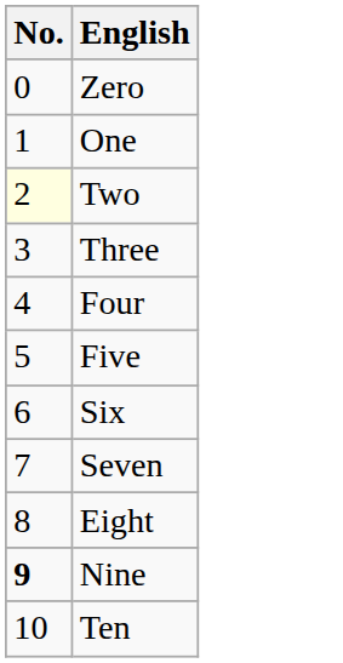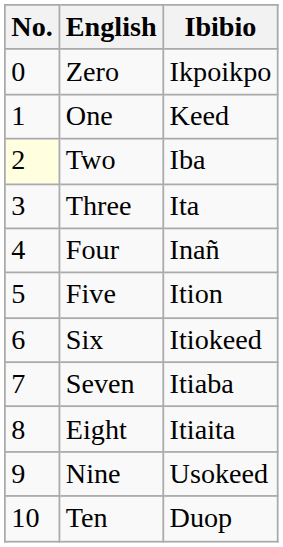+ column: Ibibio | Ikpoikpo | Keed | Iba | Ita | Inañ | Ition | Itiokeed | Itiaba | Itiaita | Usokeed | Duop
Nine | No.: bold -> normal
